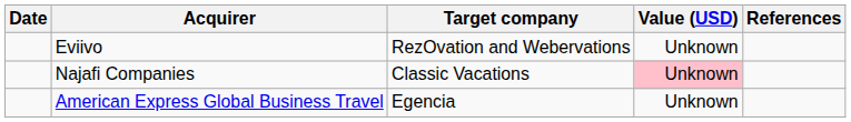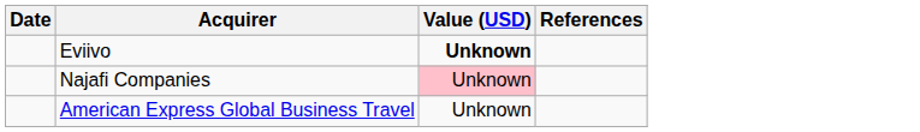- column: Target company | RezOvation and Webervations | Classic Vacations | Egencia
Eviivo | Value (USD): normal -> bold
